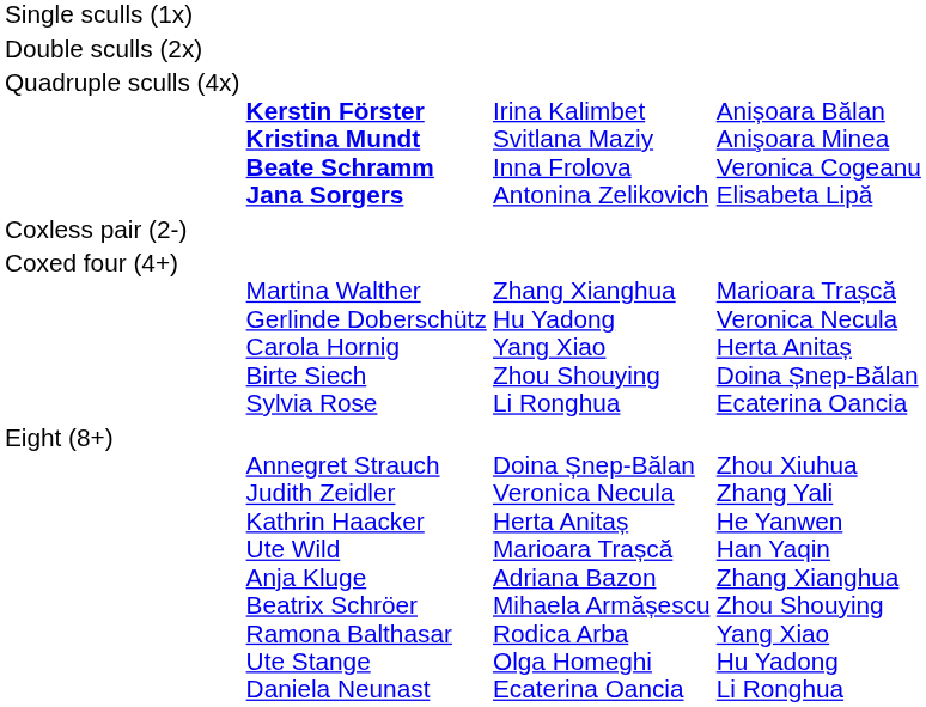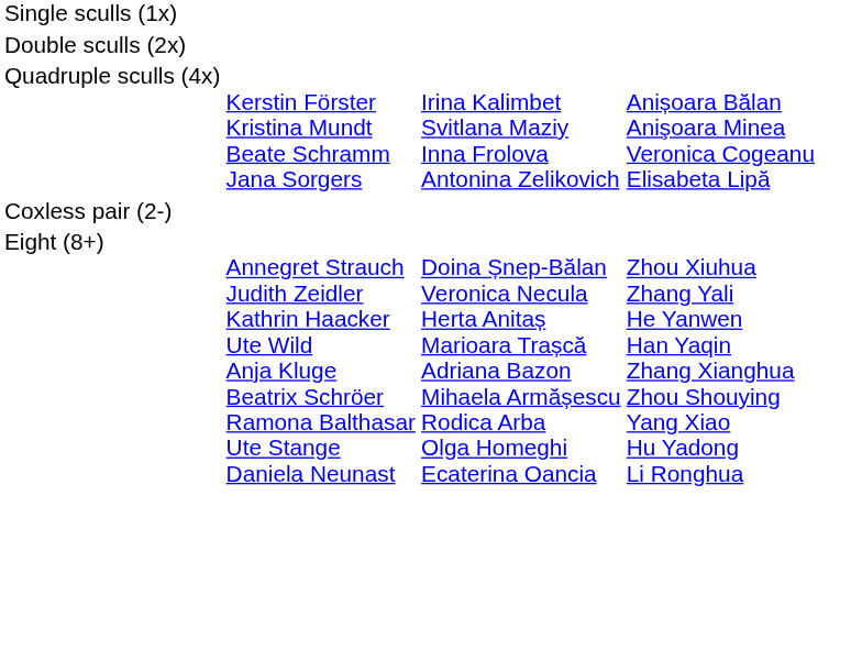Quadruple sculls (4x) | column 2: bold -> normal
- row: Coxed four (4+) | Martina Walther Gerlinde Doberschütz Carola Hornig Birte Siech Sylvia Rose | Zhang Xianghua Hu Yadong Yang Xiao Zhou Shouying Li Ronghua | Marioara Trașcă Veronica Necula Herta Anitaș Doina Șnep-Bălan Ecaterina Oancia
